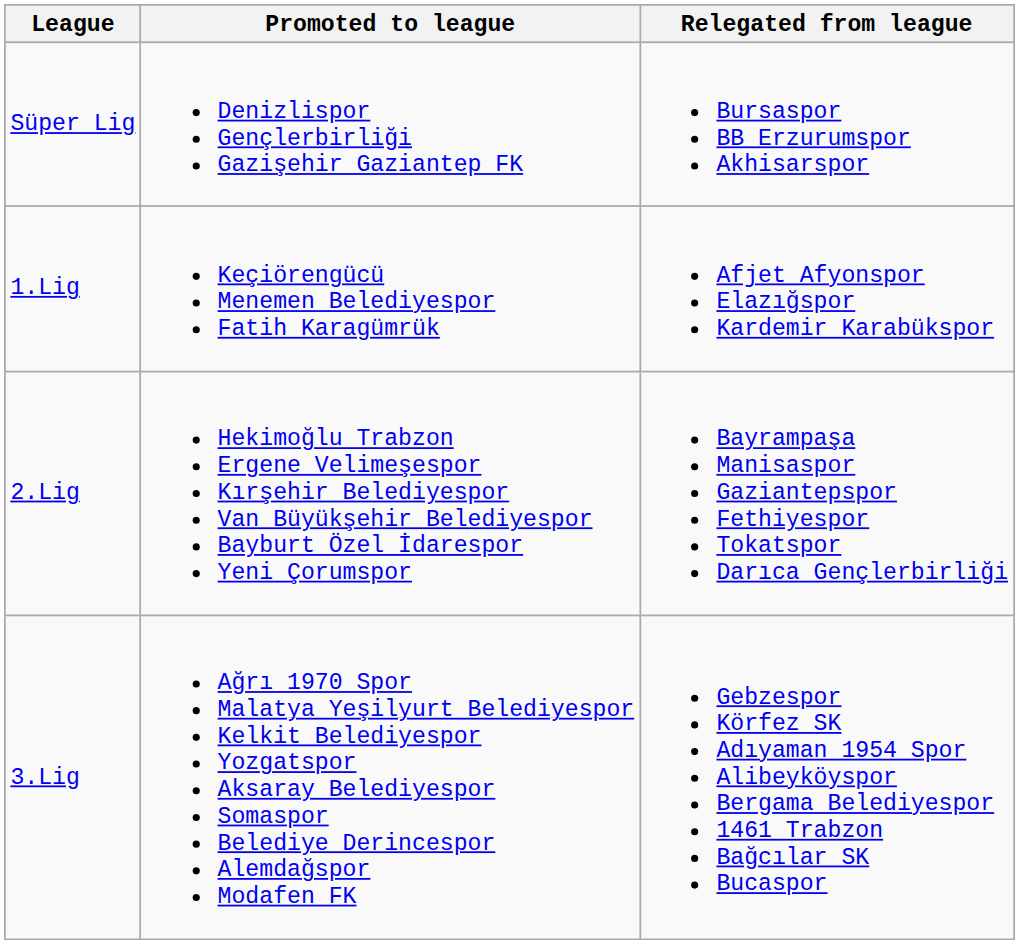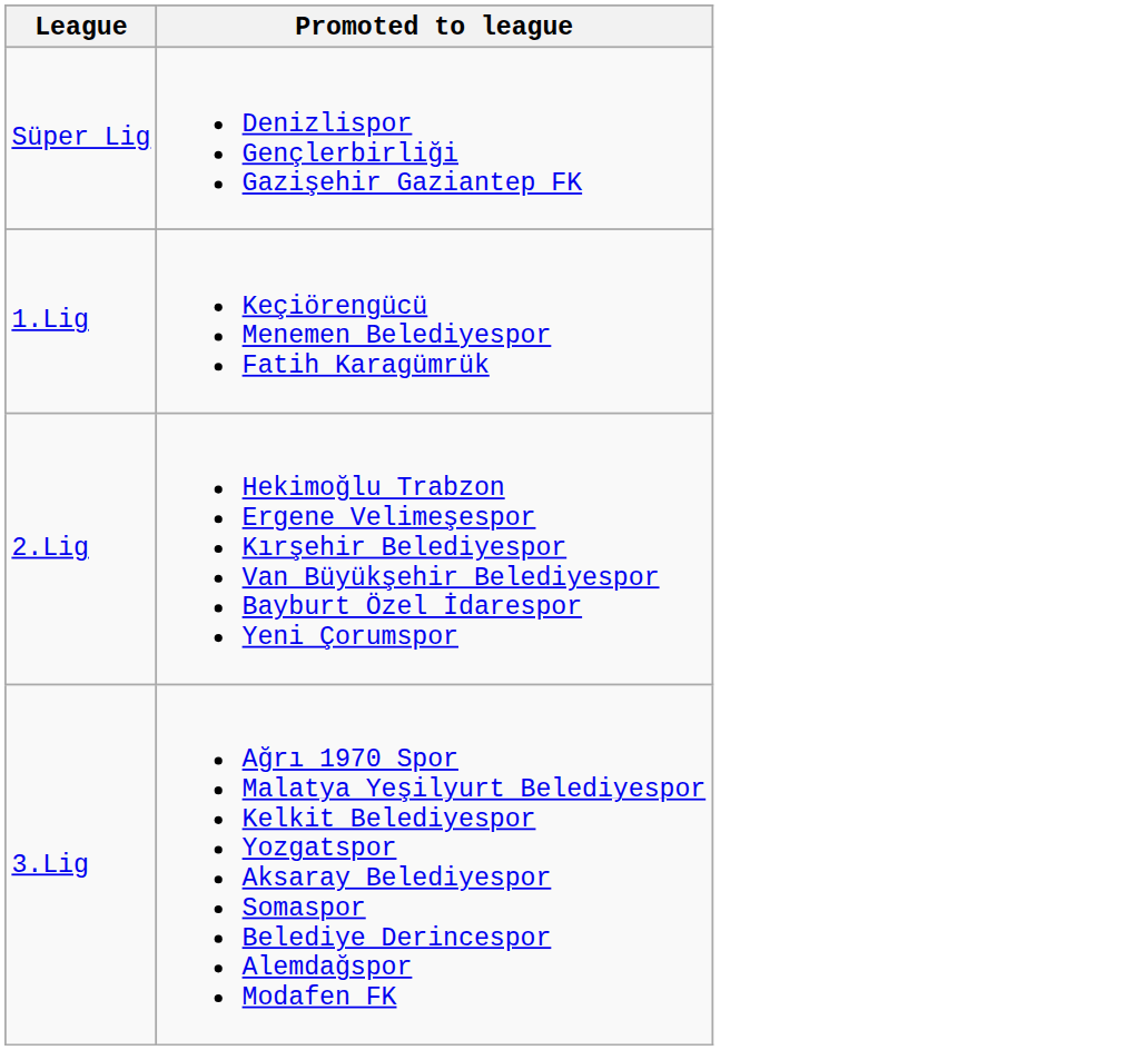- column: Relegated from league | Bursaspor BB Erzurumspor Akhisarspor | Afjet Afyonspor Elazığspor Kardemir Karabükspor | Bayrampaşa Manisaspor Gaziantepspor Fethiyespor Tokatspor Darıca Gençlerbirliği | Gebzespor Körfez SK Adıyaman 1954 Spor Alibeyköyspor Bergama Belediyespor 1461 Trabzon Bağcılar SK Bucaspor
